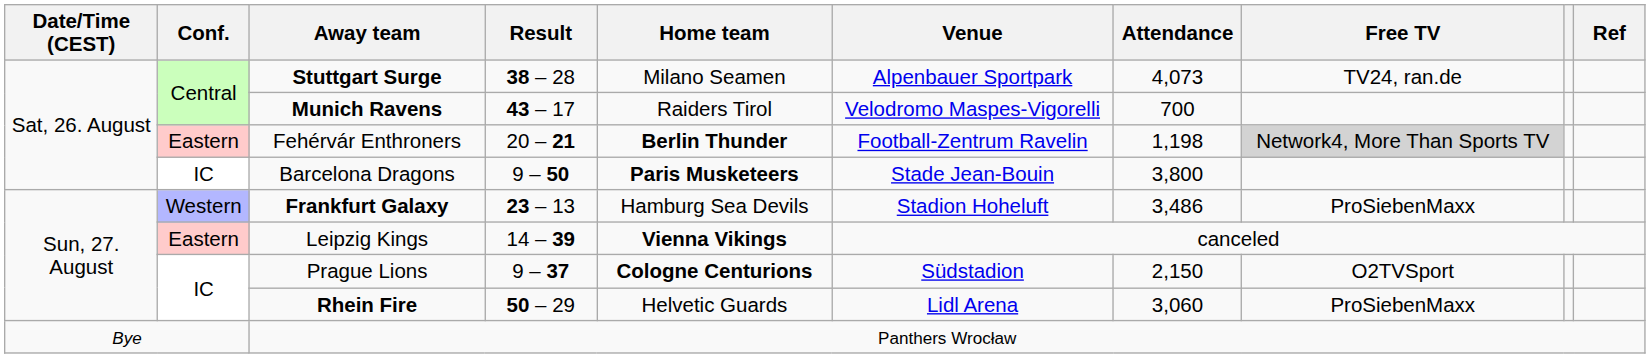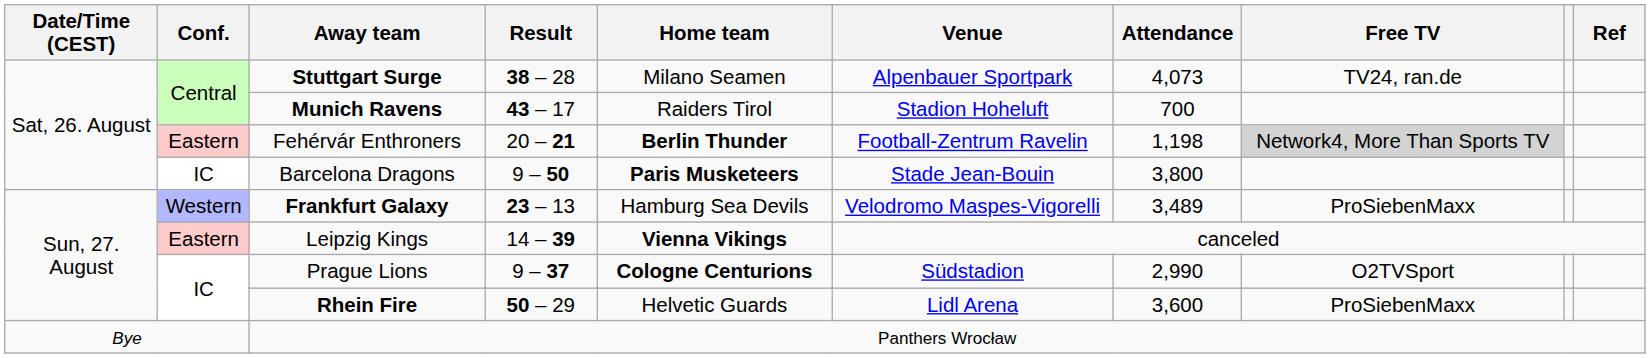Munich Ravens | Venue: Velodromo Maspes-Vigorelli -> Stadion Hoheluft
Frankfurt Galaxy | Venue: Stadion Hoheluft -> Velodromo Maspes-Vigorelli
Frankfurt Galaxy | Attendance: 3,486 -> 3,489
Prague Lions | Attendance: 2,150 -> 2,990
Rhein Fire | Attendance: 3,060 -> 3,600
